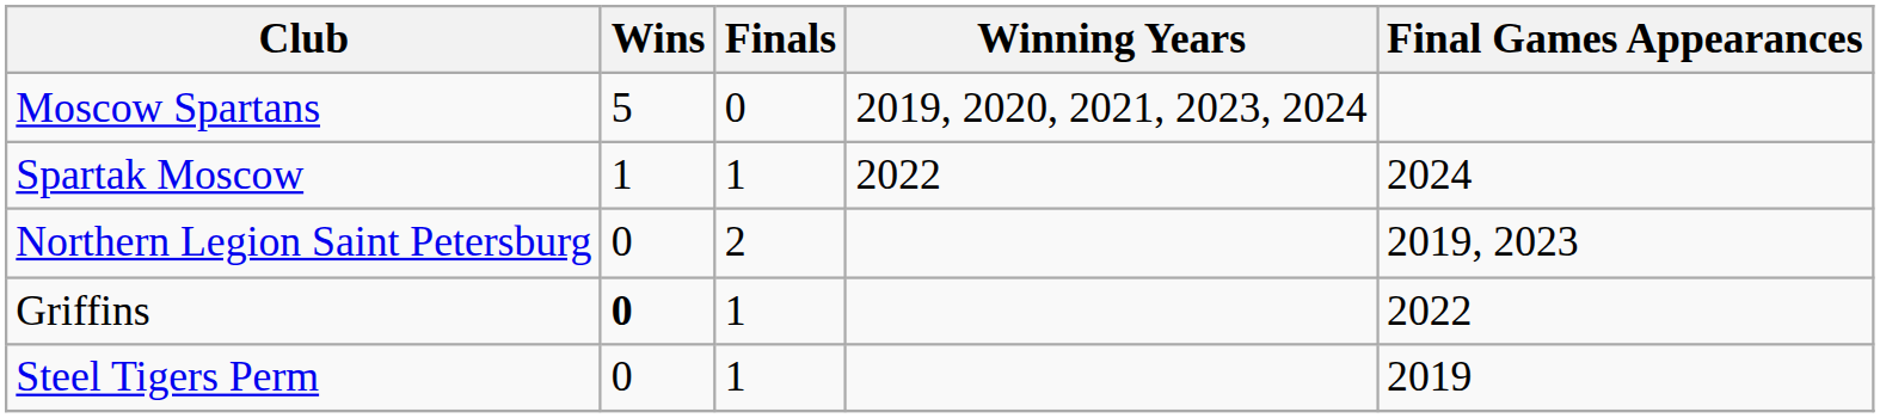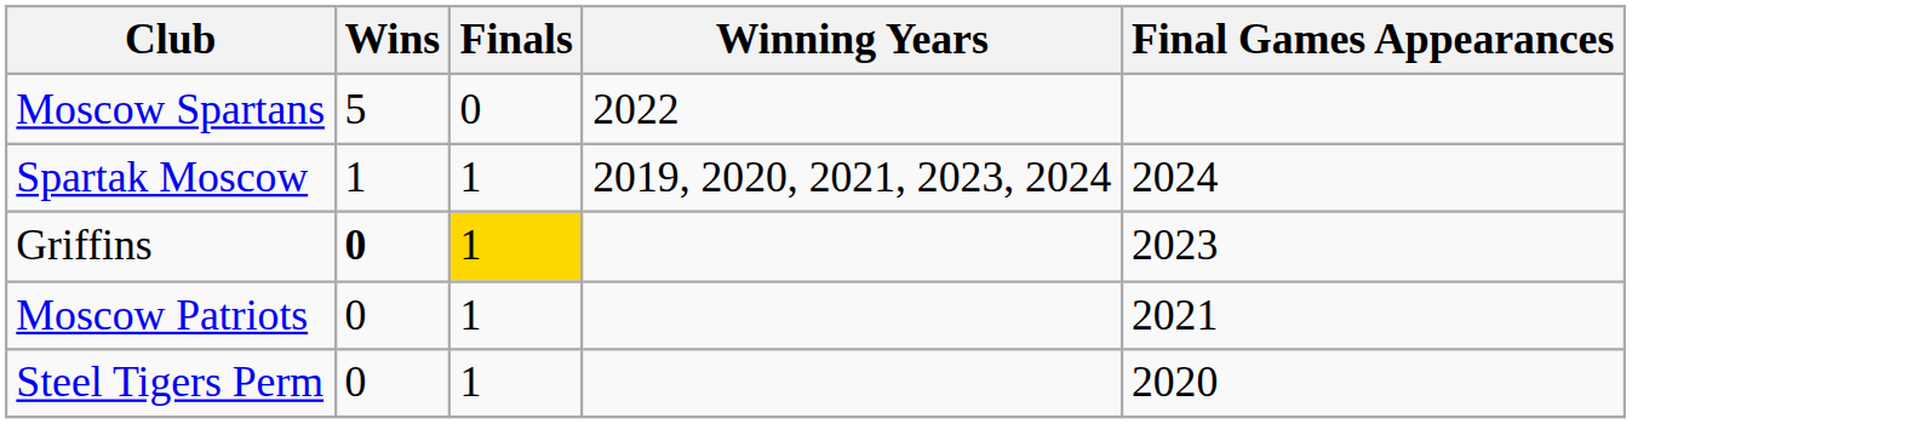Moscow Spartans | Winning Years: 2019, 2020, 2021, 2023, 2024 -> 2022
Spartak Moscow | Winning Years: 2022 -> 2019, 2020, 2021, 2023, 2024
- row: Northern Legion Saint Petersburg | 0 | 2 | 2019, 2023
Griffins | Finals: no background -> gold background
Griffins | Final Games Appearances: 2022 -> 2023
+ row: Moscow Patriots | 0 | 1 | 2021
Steel Tigers Perm | Final Games Appearances: 2019 -> 2020
